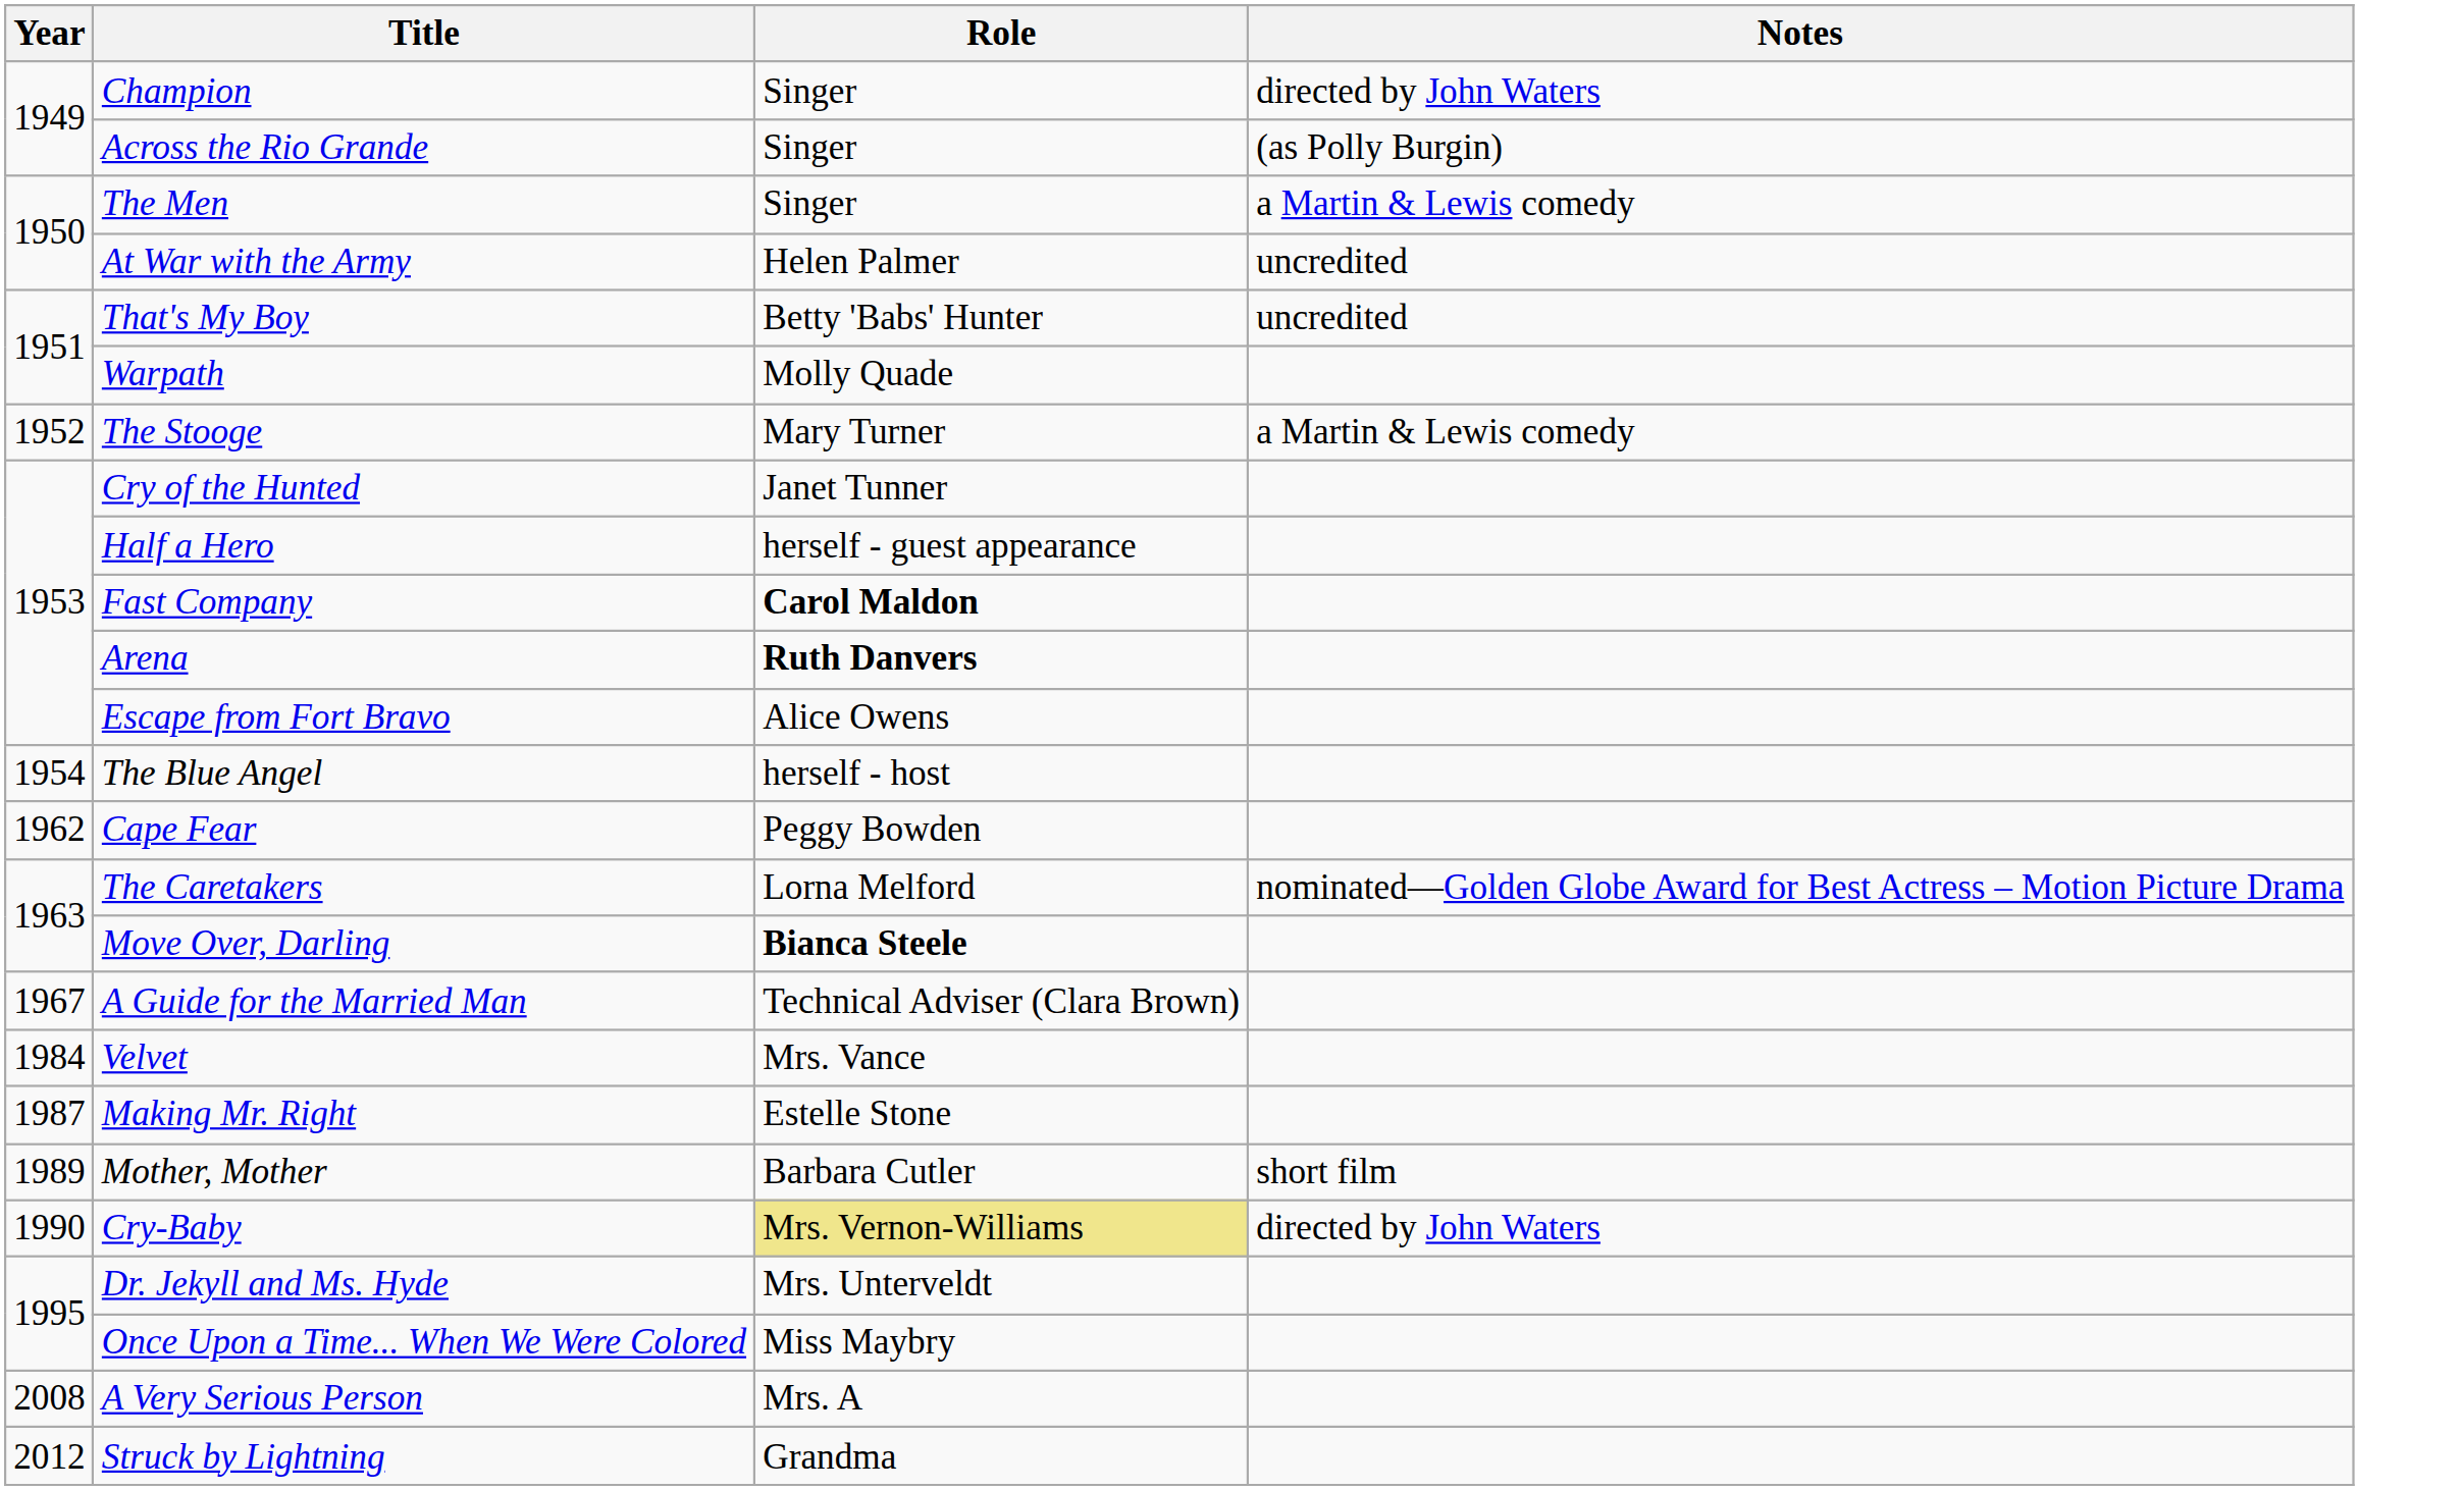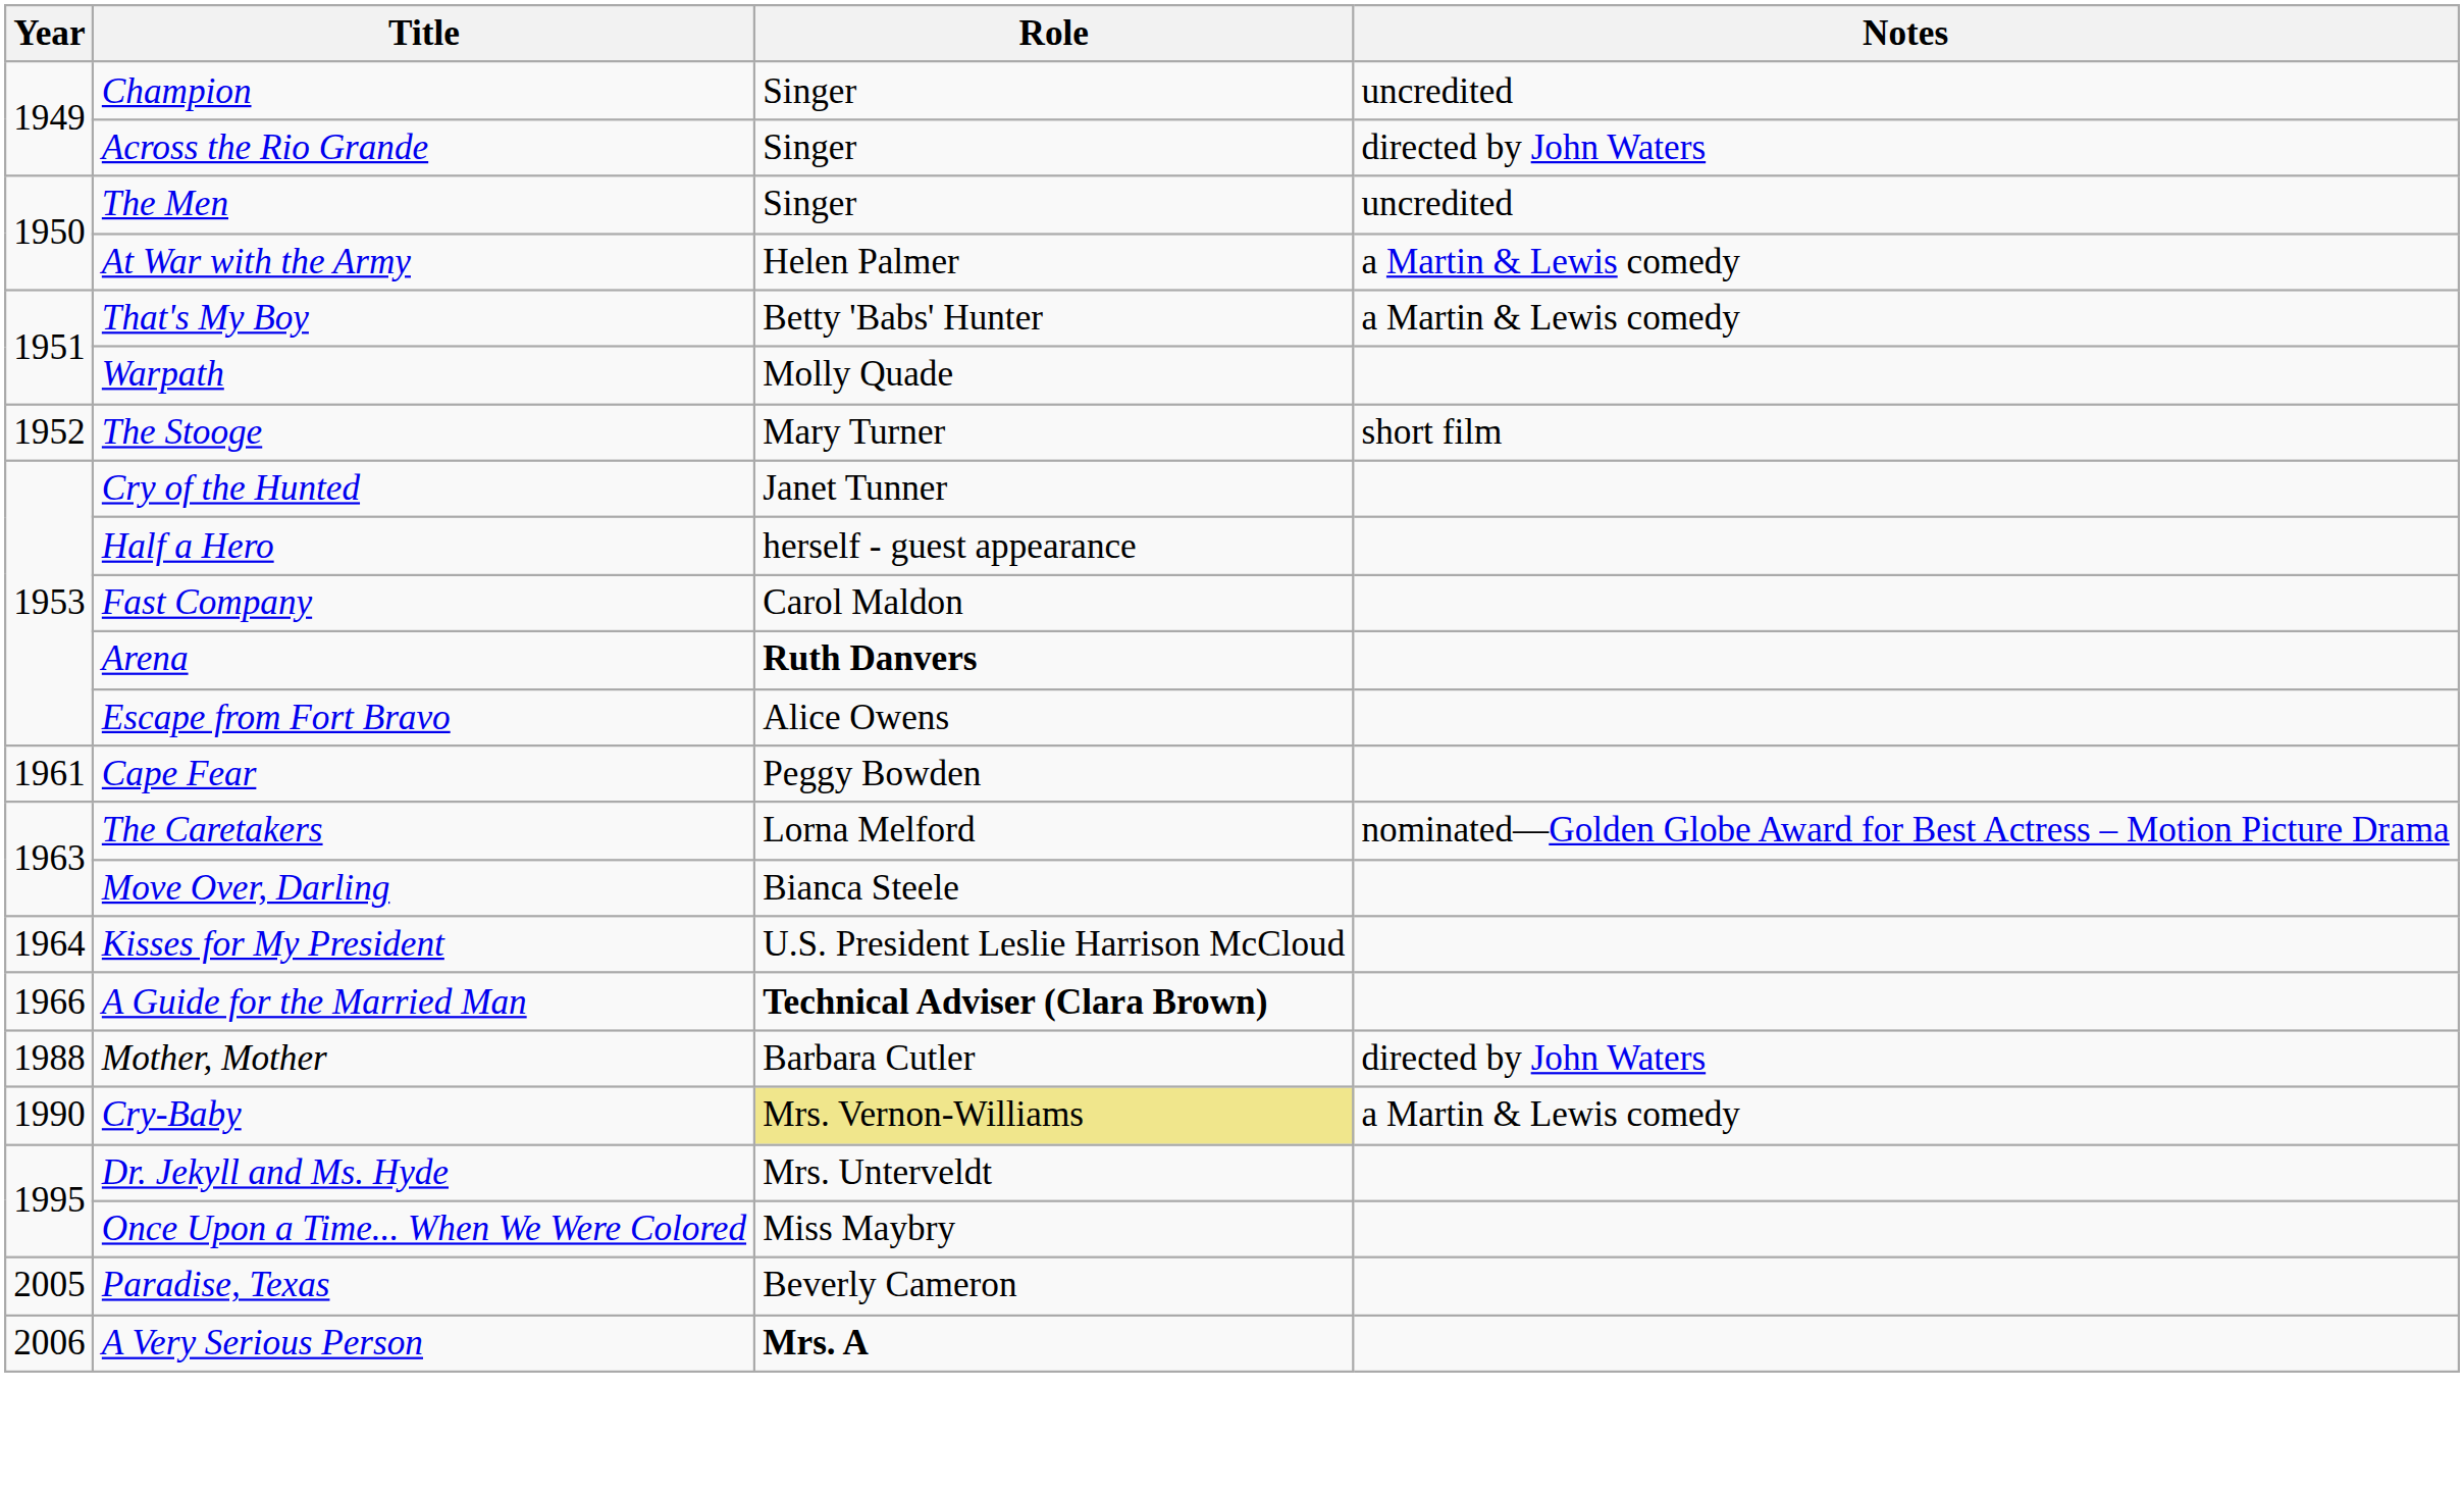Champion | Notes: directed by John Waters -> uncredited
Across the Rio Grande | Notes: (as Polly Burgin) -> directed by John Waters
The Men | Notes: a Martin & Lewis comedy -> uncredited
At War with the Army | Notes: uncredited -> a Martin & Lewis comedy
That's My Boy | Notes: uncredited -> a Martin & Lewis comedy
The Stooge | Notes: a Martin & Lewis comedy -> short film
Fast Company | Role: bold -> normal
- row: 1954 | The Blue Angel | herself - host
Cape Fear | Year: 1962 -> 1961
Move Over, Darling | Role: bold -> normal
+ row: 1964 | Kisses for My President | U.S. President Leslie Harrison McCloud
A Guide for the Married Man | Year: 1967 -> 1966
A Guide for the Married Man | Role: normal -> bold
- row: 1984 | Velvet | Mrs. Vance
- row: 1987 | Making Mr. Right | Estelle Stone
Mother, Mother | Year: 1989 -> 1988
Mother, Mother | Notes: short film -> directed by John Waters
Cry-Baby | Notes: directed by John Waters -> a Martin & Lewis comedy
+ row: 2005 | Paradise, Texas | Beverly Cameron
A Very Serious Person | Year: 2008 -> 2006
A Very Serious Person | Role: normal -> bold
- row: 2012 | Struck by Lightning | Grandma
